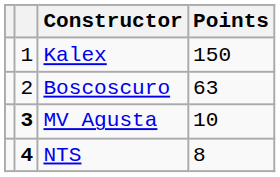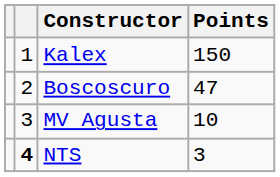Boscoscuro | Points: 63 -> 47
MV Agusta | column 2: bold -> normal
NTS | Points: 8 -> 3
